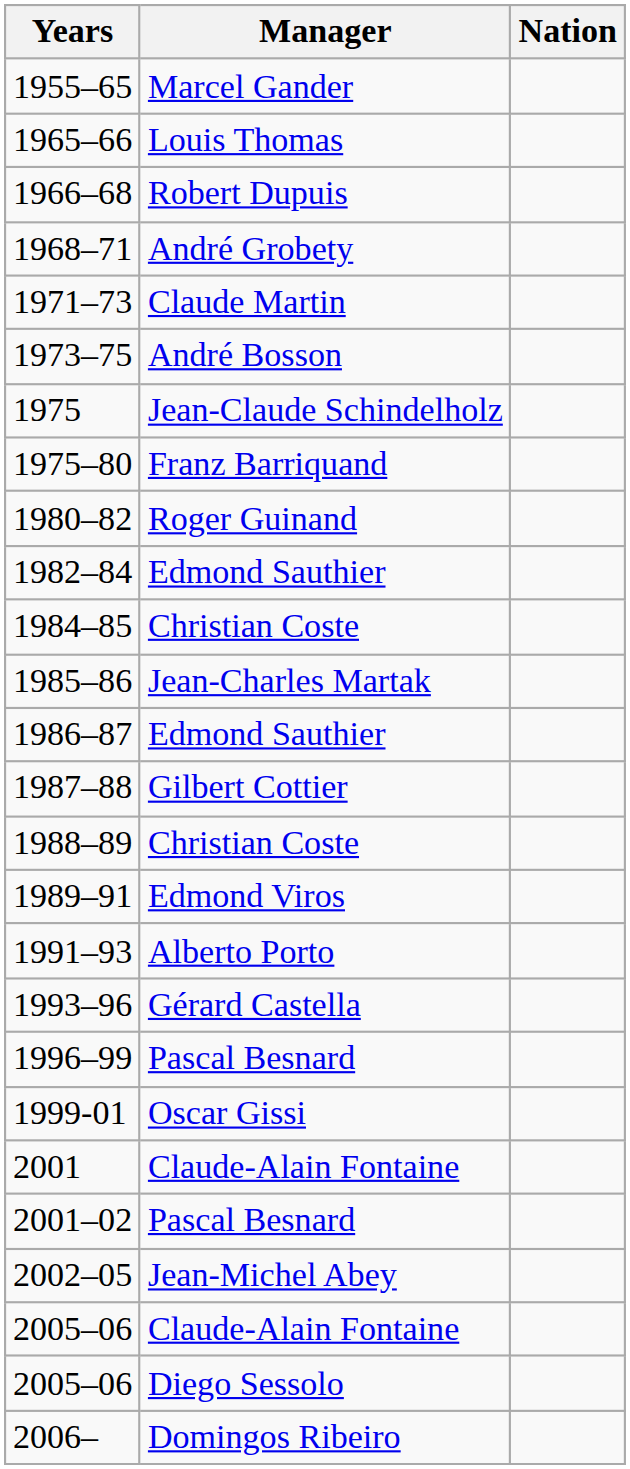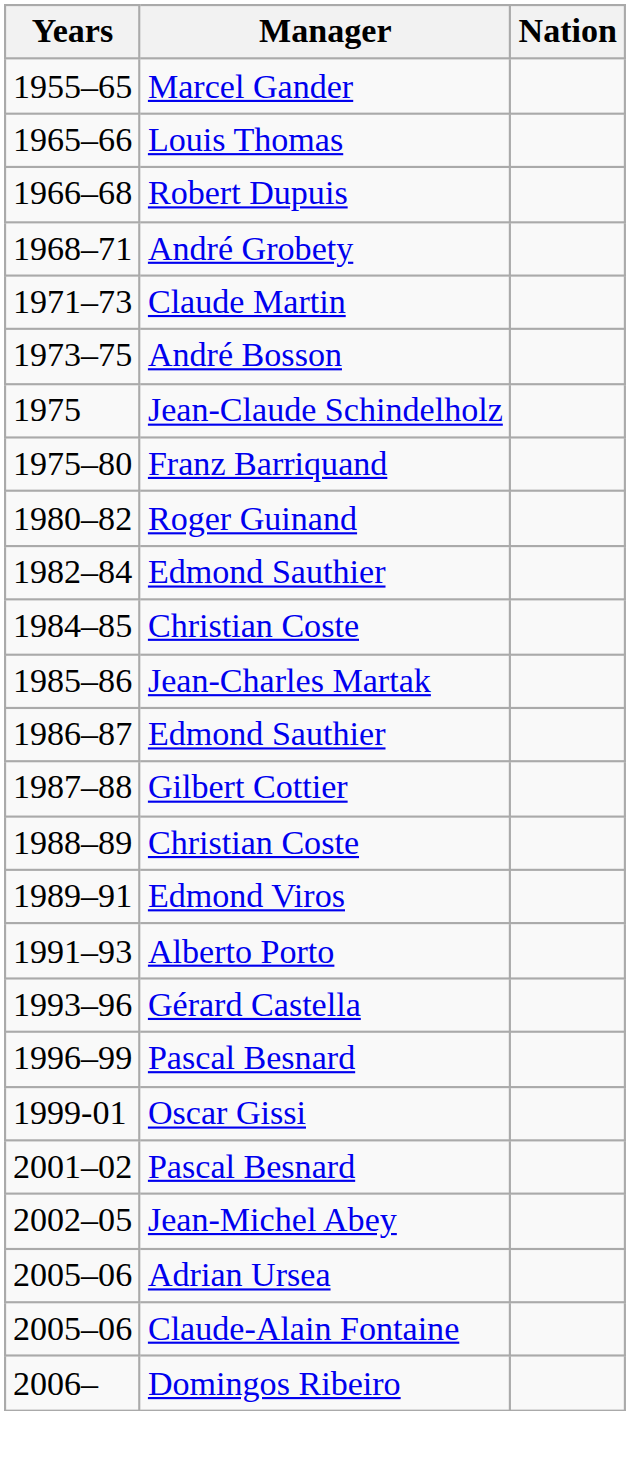- row: 2001 | Claude-Alain Fontaine
+ row: 2005–06 | Adrian Ursea
- row: 2005–06 | Diego Sessolo
